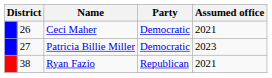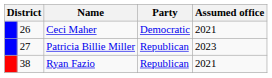Patricia Billie Miller | Party: Democratic -> Republican
